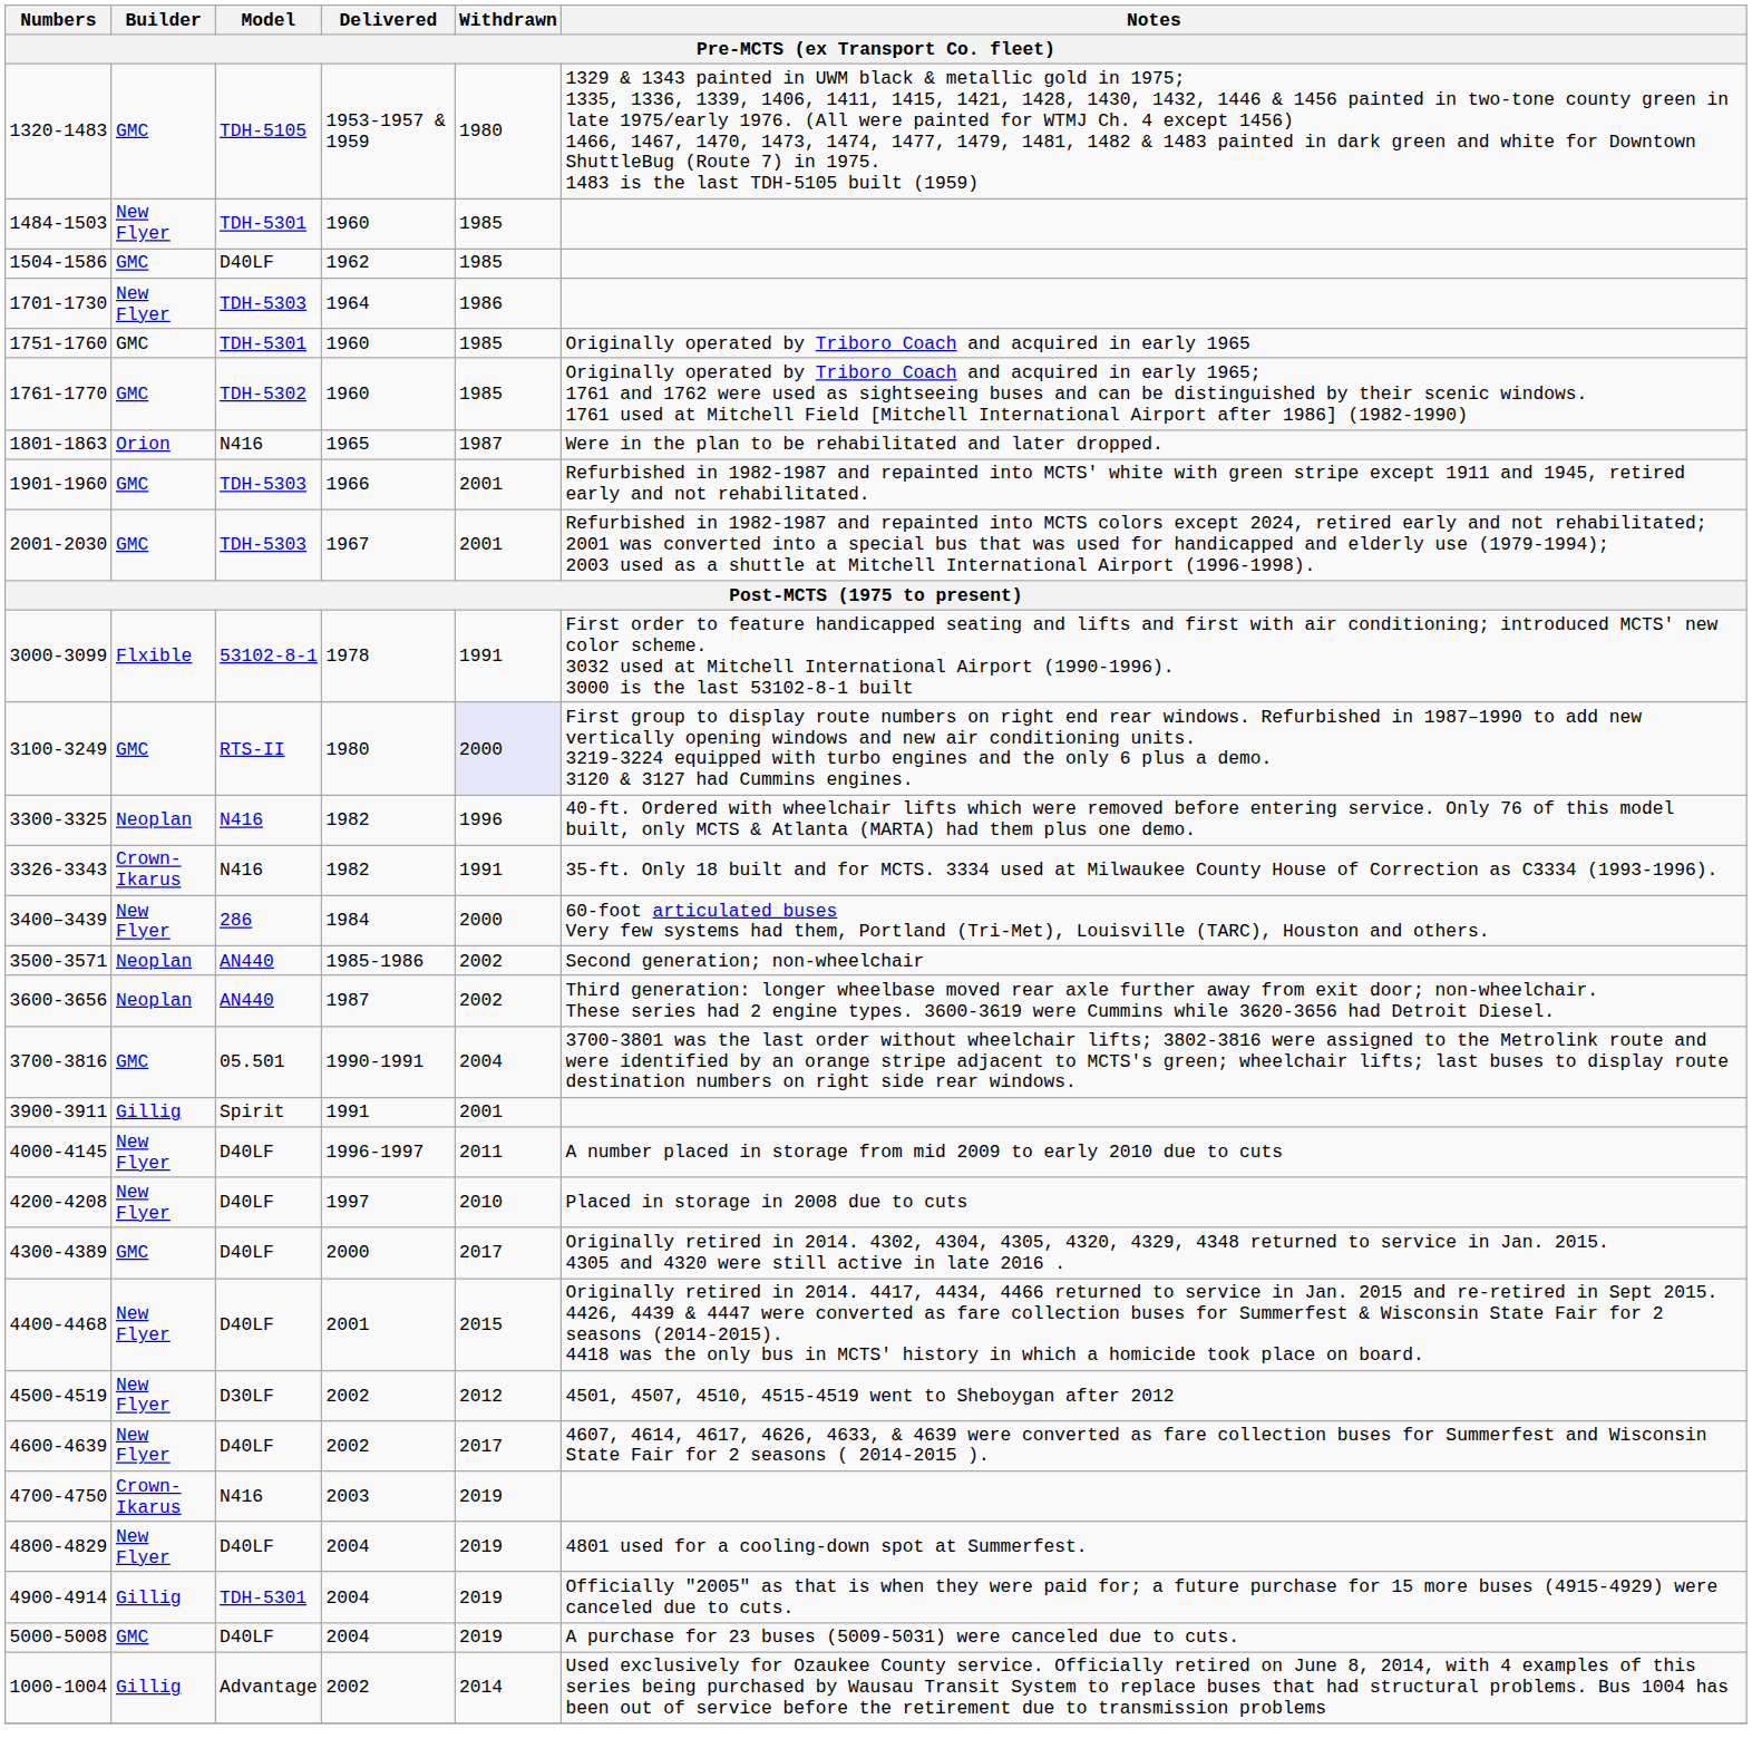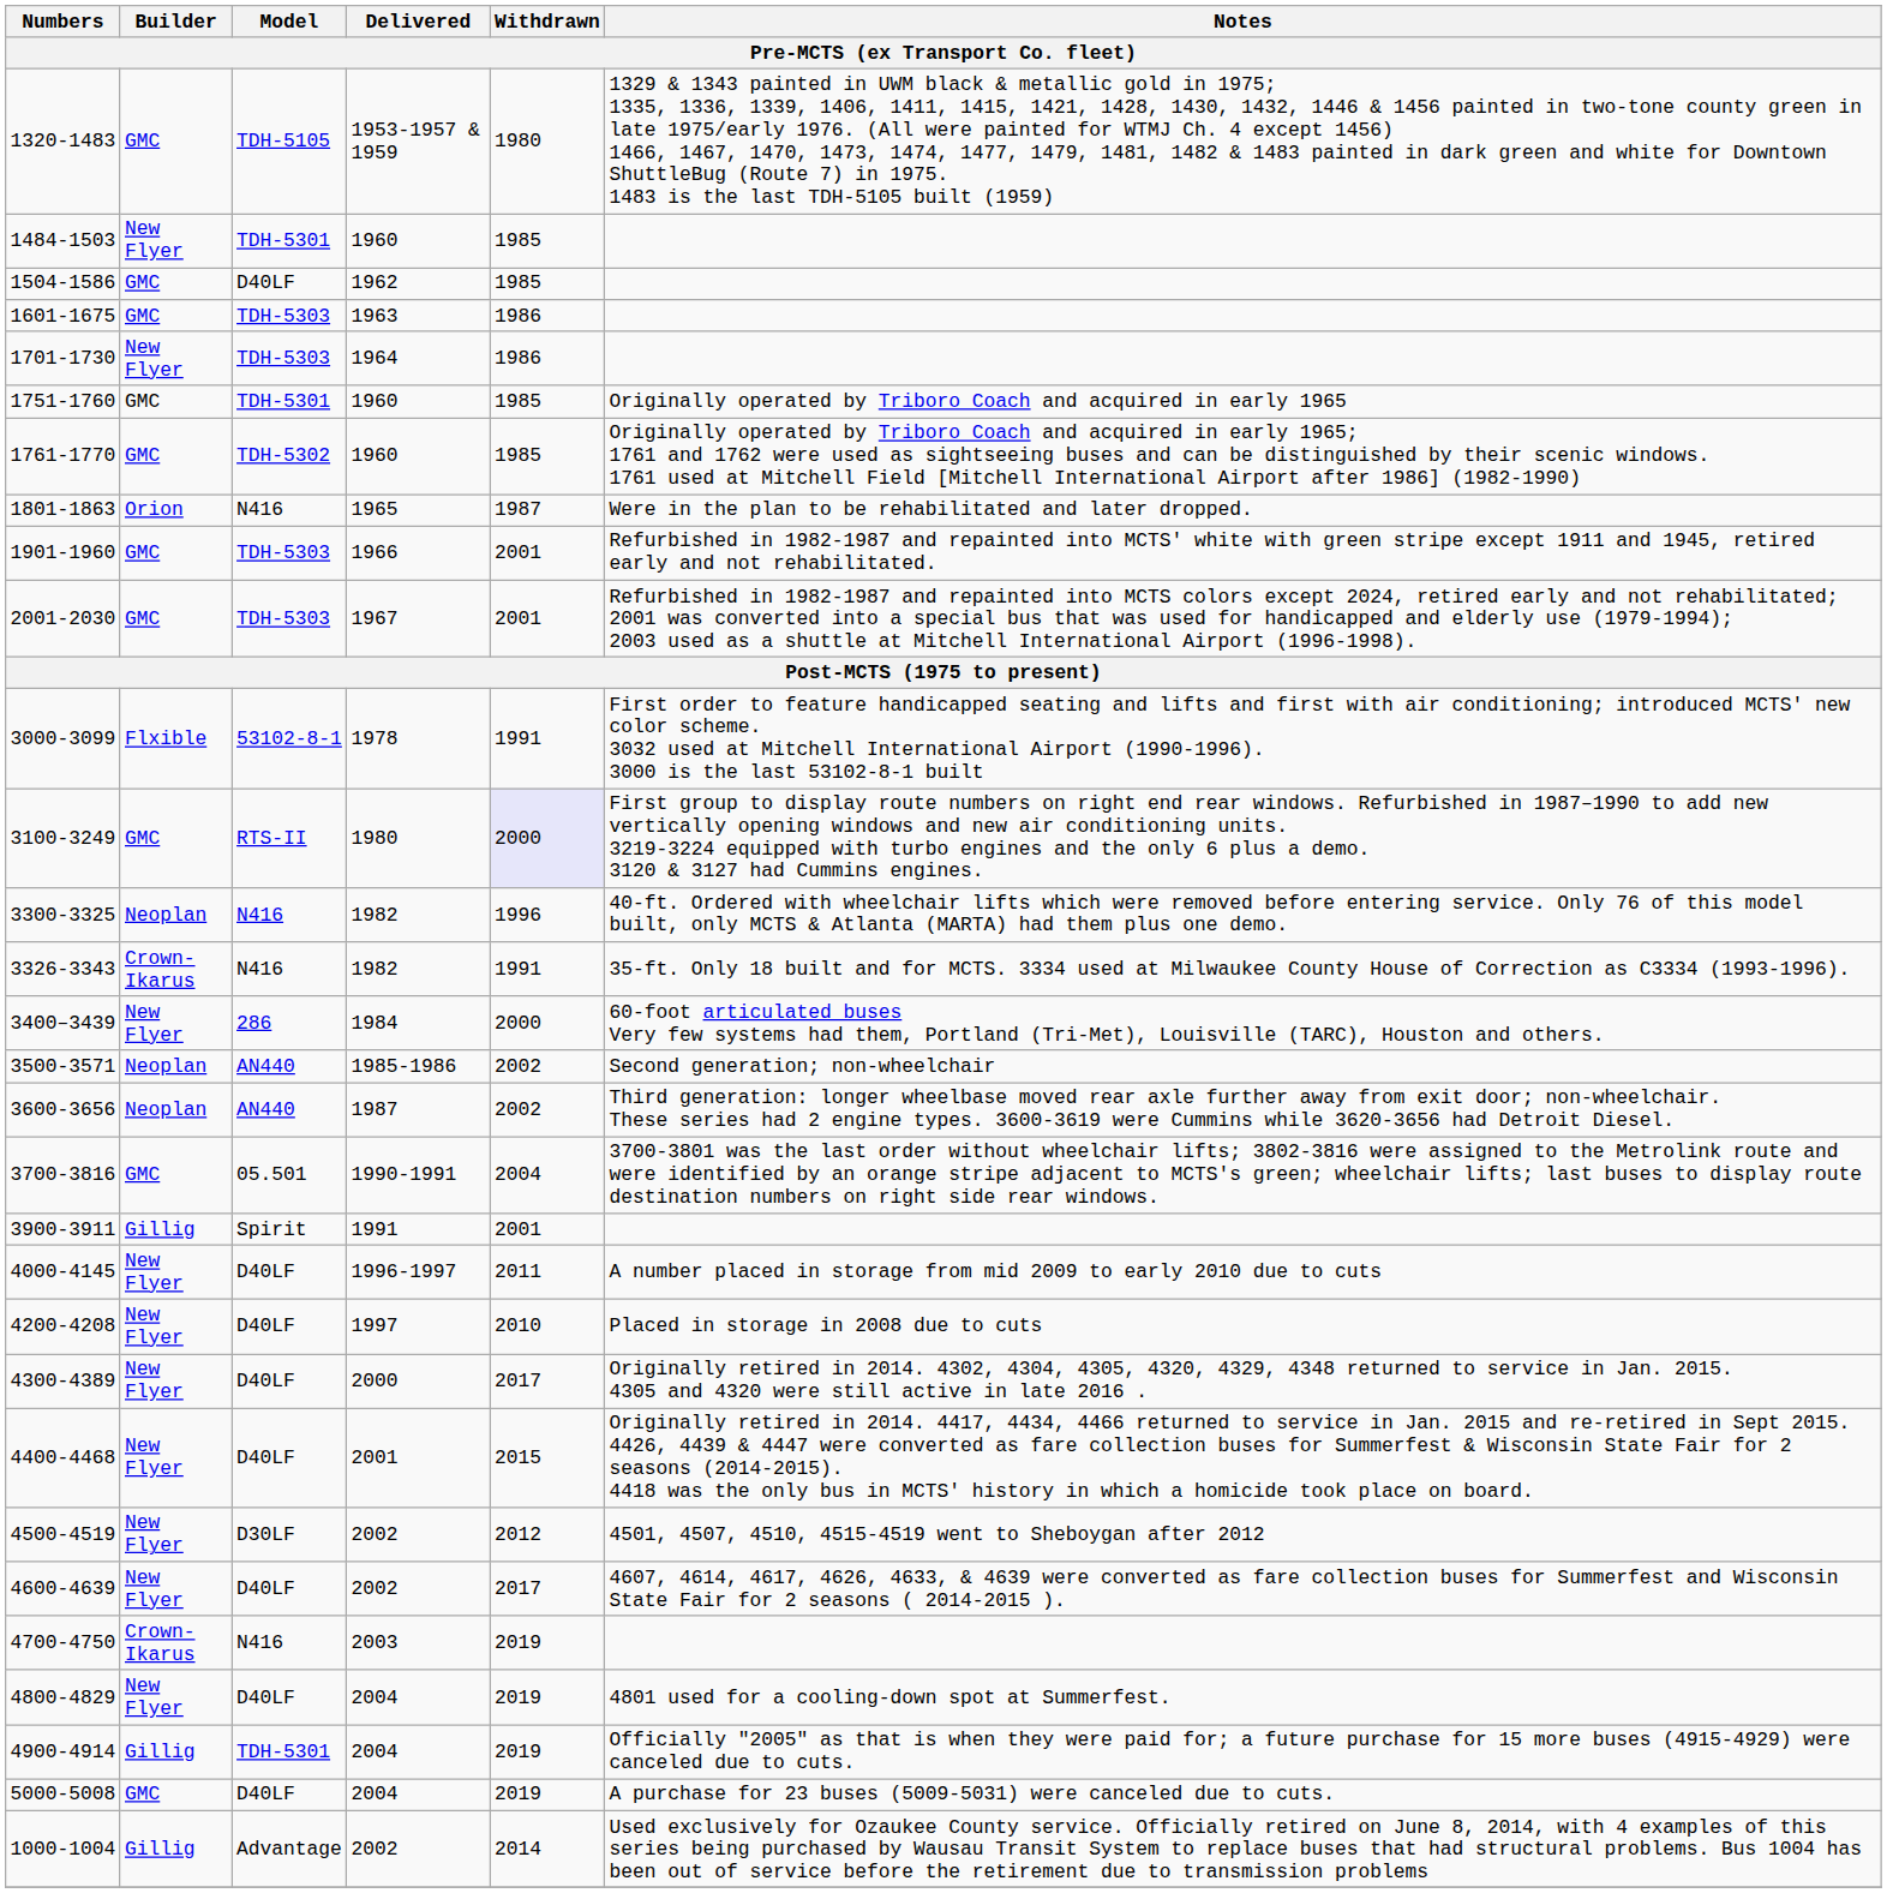+ row: 1601-1675 | GMC | TDH-5303 | 1963 | 1986
4300-4389 | Builder: GMC -> New Flyer
